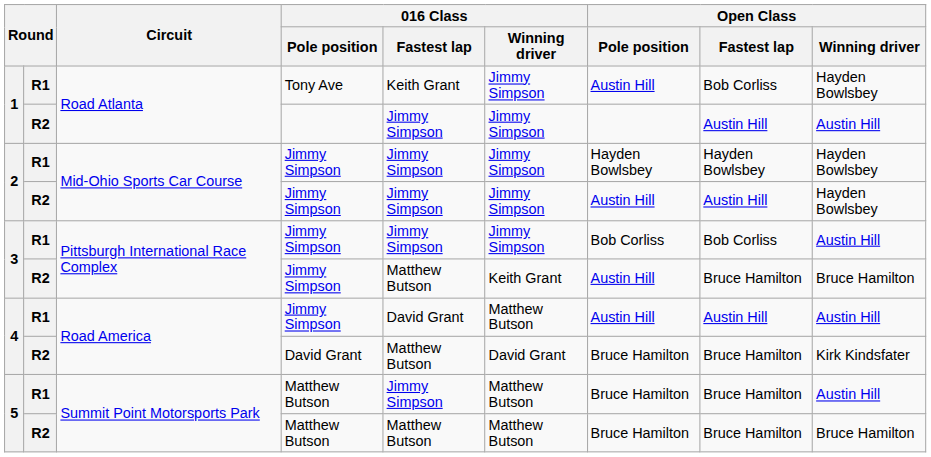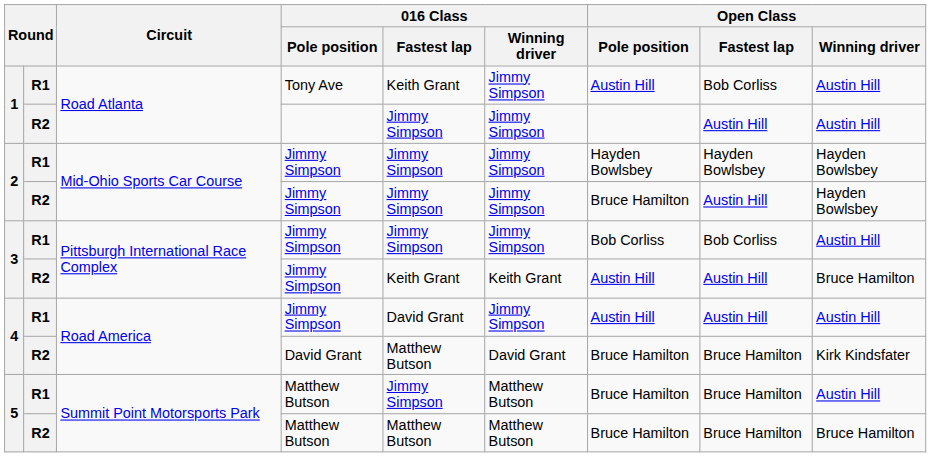1 / R1 | Open Class / Winning driver: Hayden Bowlsbey -> Austin Hill
2 / R2 | Open Class / Pole position: Austin Hill -> Bruce Hamilton
3 / R2 | 016 Class / Fastest lap: Matthew Butson -> Keith Grant
3 / R2 | Open Class / Fastest lap: Bruce Hamilton -> Austin Hill
4 / R1 | 016 Class / Winning driver: Matthew Butson -> Jimmy Simpson
